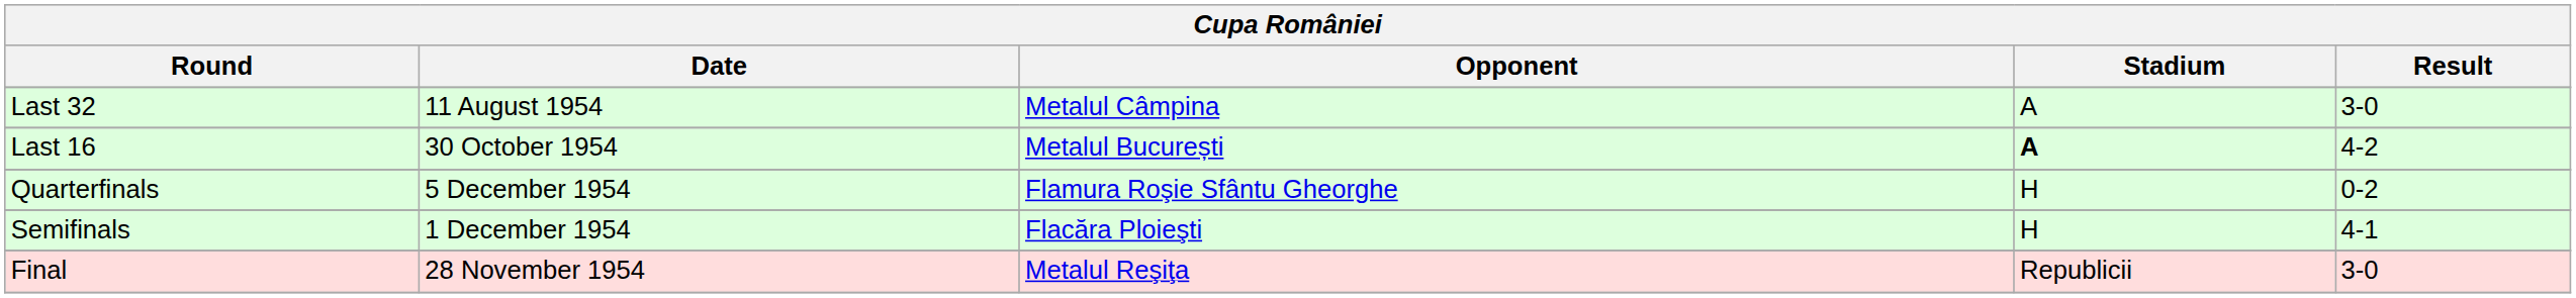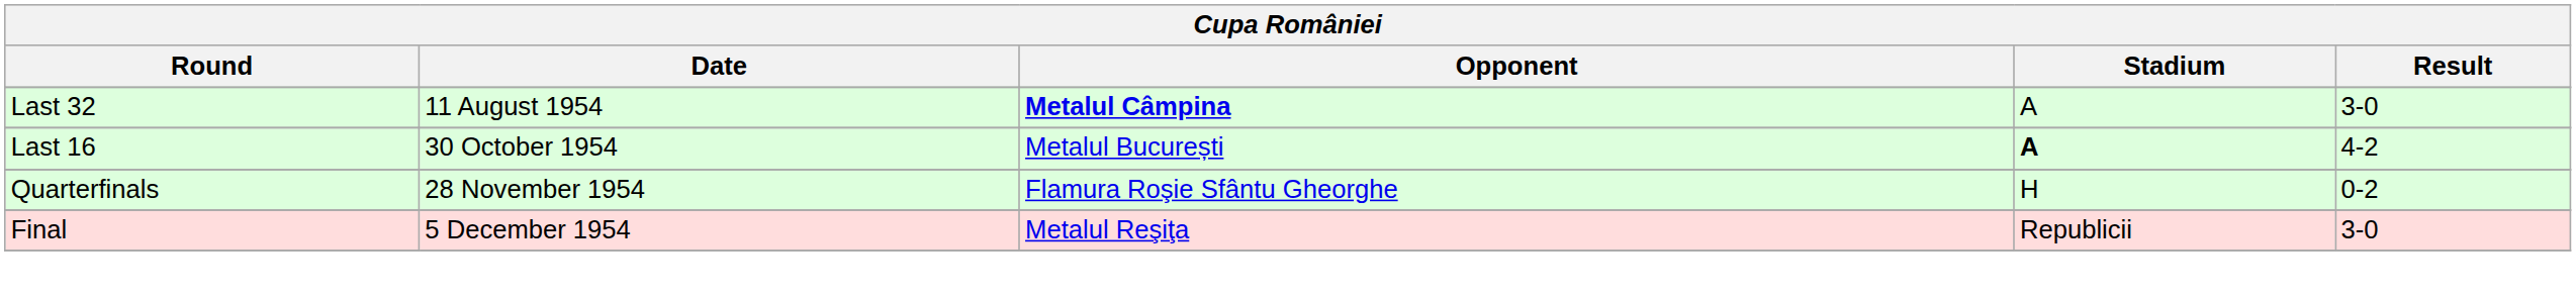Last 32 | Opponent: normal -> bold
Quarterfinals | Date: 5 December 1954 -> 28 November 1954
- row: Semifinals | 1 December 1954 | Flacăra Ploieşti | H | 4-1
Final | Date: 28 November 1954 -> 5 December 1954
